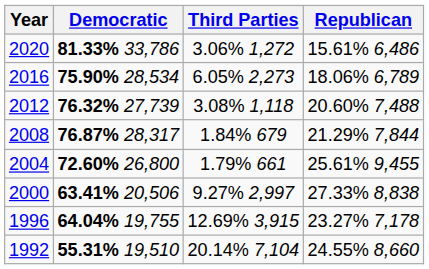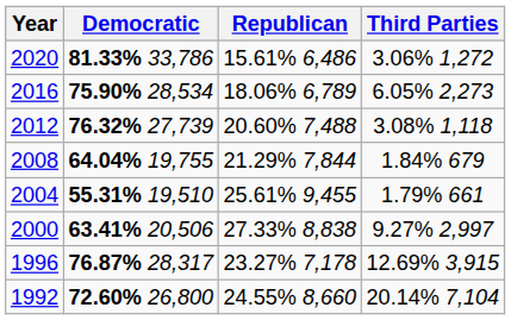columns swapped: Republican <-> Third Parties
2008 | Democratic: 76.87% 28,317 -> 64.04% 19,755
2004 | Democratic: 72.60% 26,800 -> 55.31% 19,510
1996 | Democratic: 64.04% 19,755 -> 76.87% 28,317
1992 | Democratic: 55.31% 19,510 -> 72.60% 26,800
